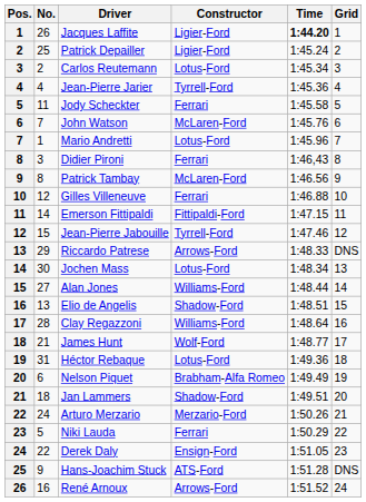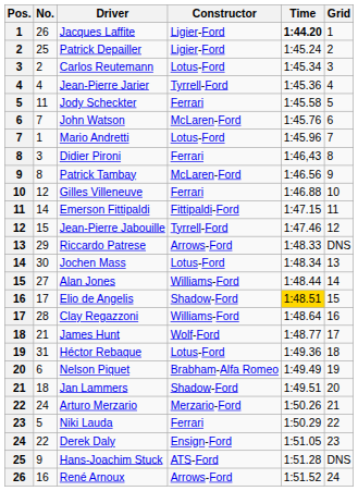Elio de Angelis | No.: 13 -> 17
Elio de Angelis | Time: no background -> gold background
